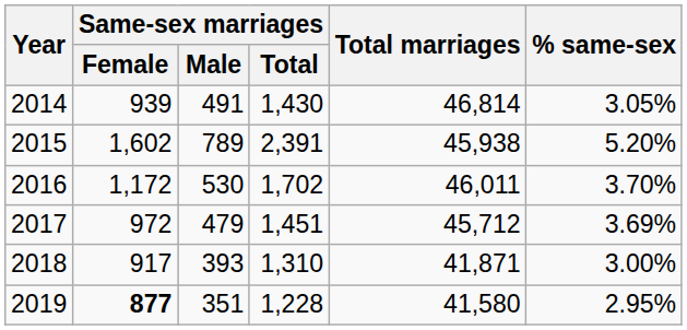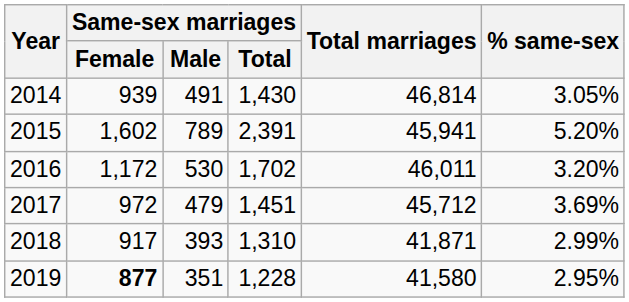2015 | Total marriages: 45,938 -> 45,941
2016 | % same-sex: 3.70% -> 3.20%
2018 | % same-sex: 3.00% -> 2.99%
